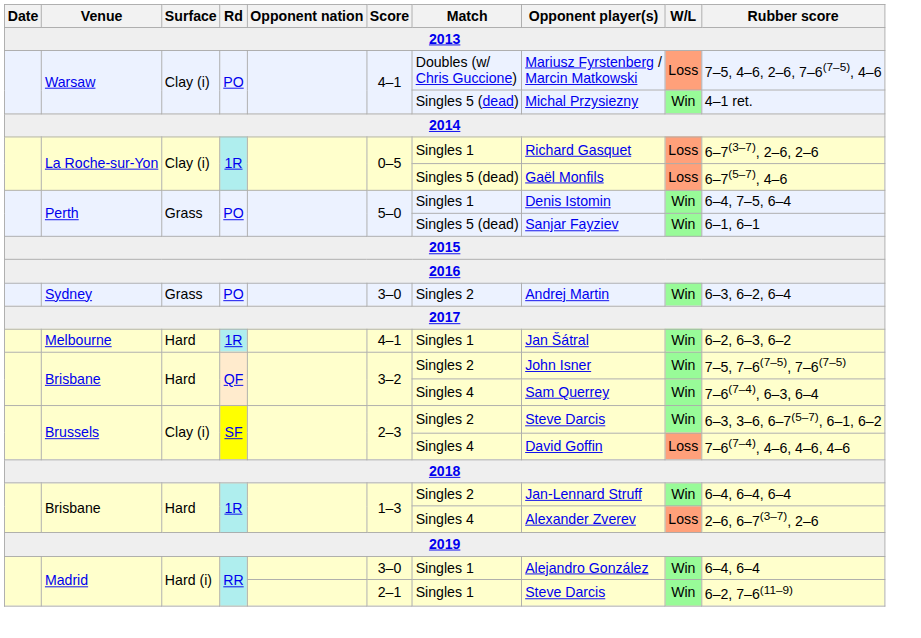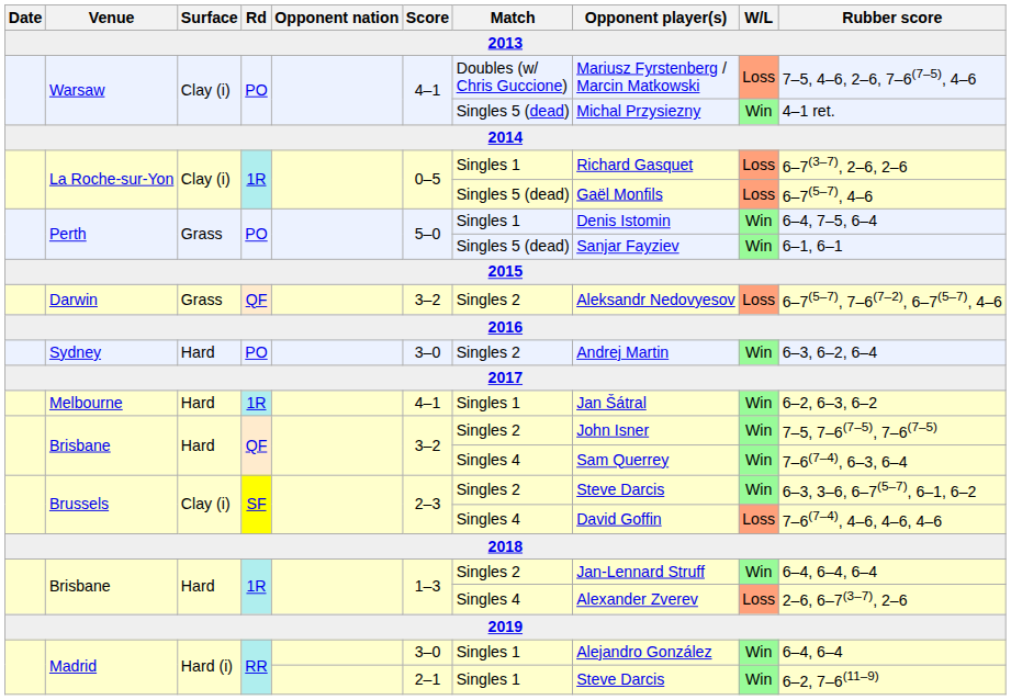+ row: Darwin | Grass | QF | 3–2 | Singles 2 | Aleksandr Nedovyesov | Loss | 6–7(5–7), 7–6(7–2), 6–7(5–7), 4–6
Sydney | Surface: Grass -> Hard
